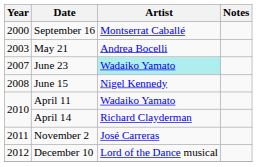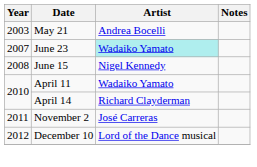- row: 2000 | September 16 | Montserrat Caballé
